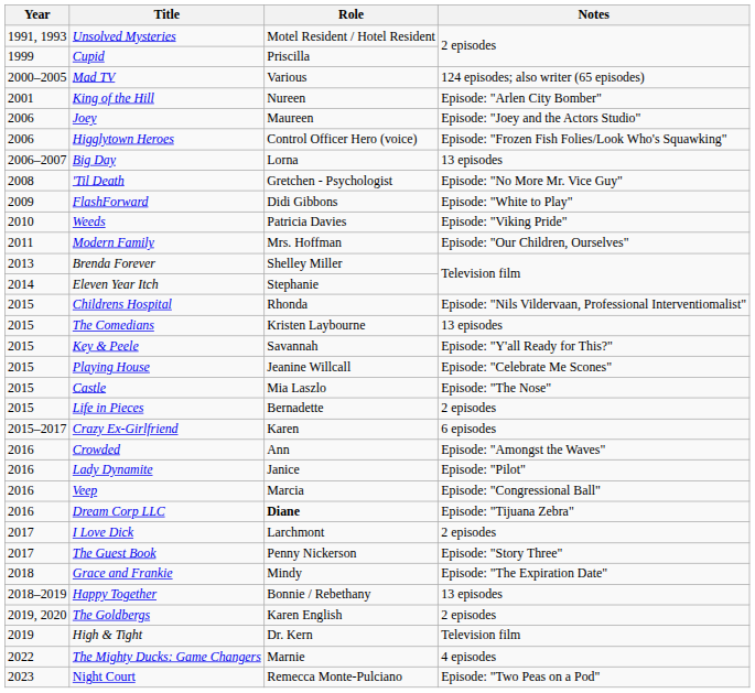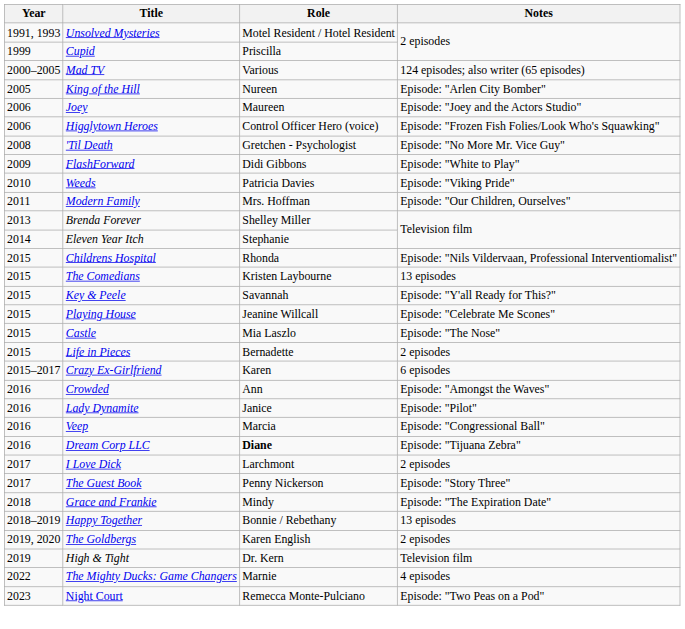King of the Hill | Year: 2001 -> 2005
- row: 2006–2007 | Big Day | Lorna | 13 episodes
